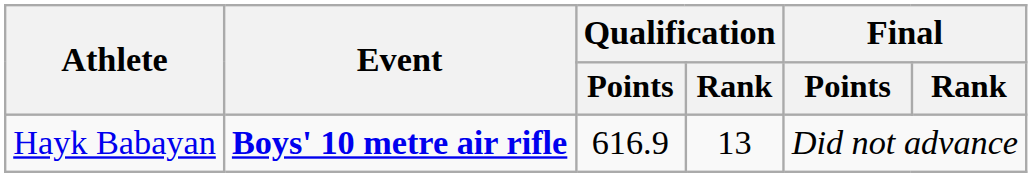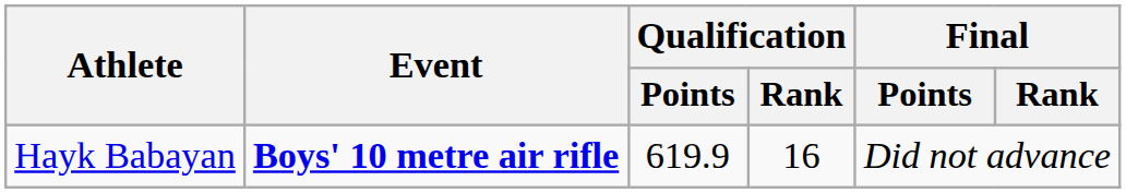Hayk Babayan | Qualification / Points: 616.9 -> 619.9
Hayk Babayan | Qualification / Rank: 13 -> 16
